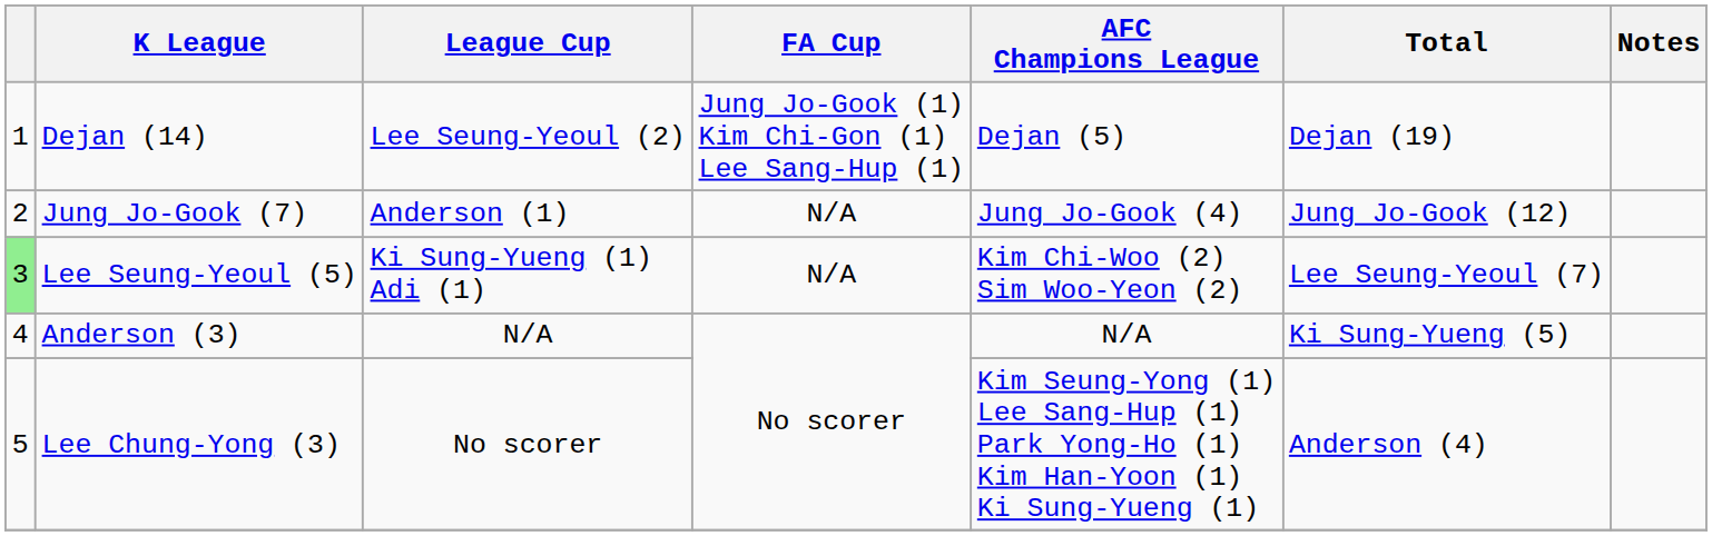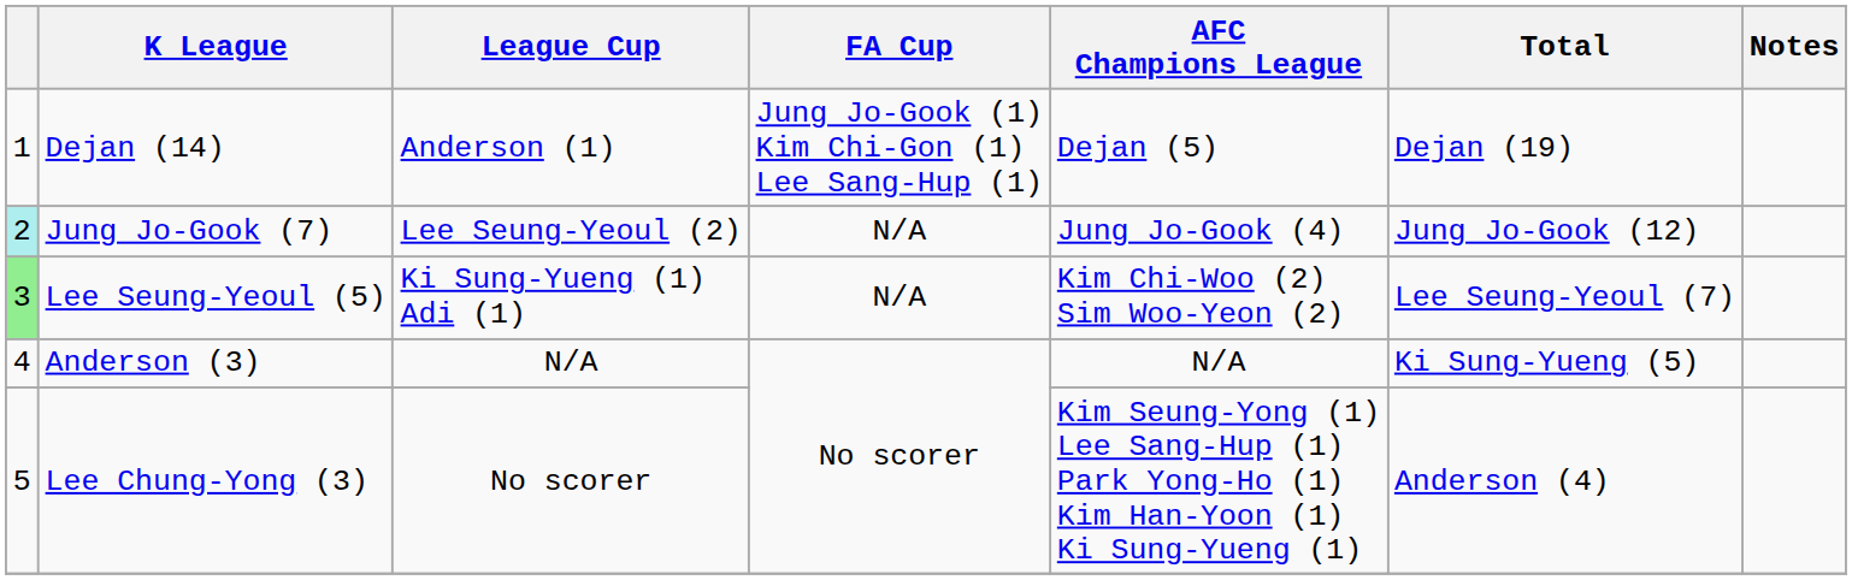Dejan (14) | League Cup: Lee Seung-Yeoul (2) -> Anderson (1)
Jung Jo-Gook (7) | column 1: no background -> paleturquoise background
Jung Jo-Gook (7) | League Cup: Anderson (1) -> Lee Seung-Yeoul (2)
